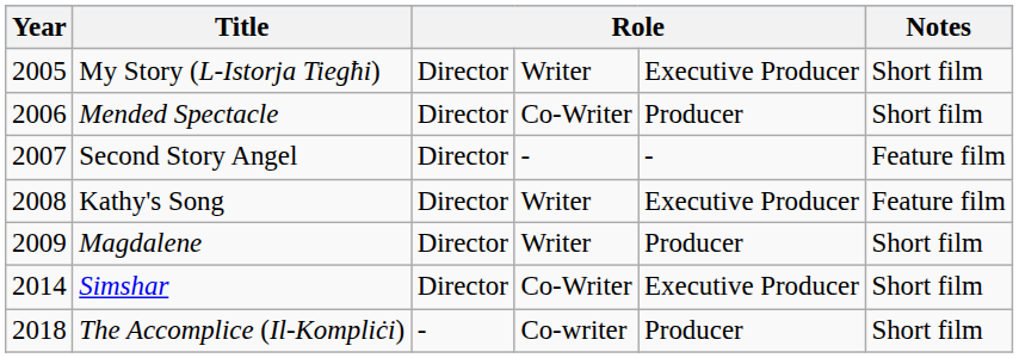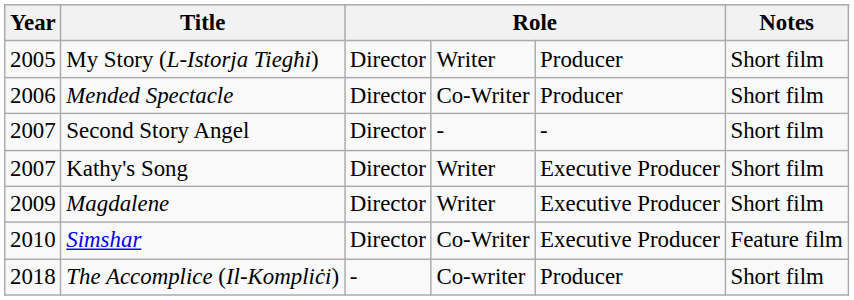My Story (L-Istorja Tiegħi) | column 5: Executive Producer -> Producer
Second Story Angel | Notes: Feature film -> Short film
Kathy's Song | Year: 2008 -> 2007
Kathy's Song | Notes: Feature film -> Short film
Magdalene | column 5: Producer -> Executive Producer
Simshar | Year: 2014 -> 2010
Simshar | Notes: Short film -> Feature film
